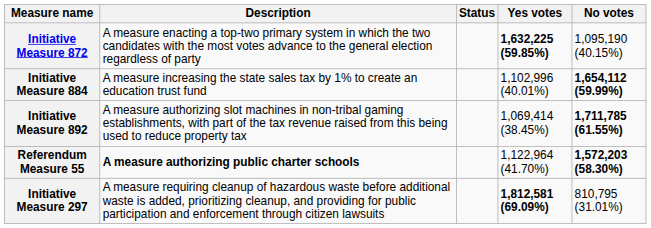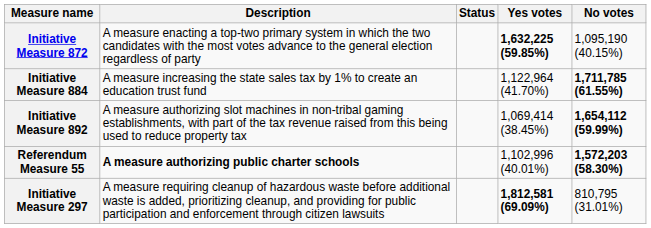Initiative Measure 884 | Yes votes: 1,102,996 (40.01%) -> 1,122,964 (41.70%)
Initiative Measure 884 | No votes: 1,654,112 (59.99%) -> 1,711,785 (61.55%)
Initiative Measure 892 | No votes: 1,711,785 (61.55%) -> 1,654,112 (59.99%)
Referendum Measure 55 | Yes votes: 1,122,964 (41.70%) -> 1,102,996 (40.01%)
